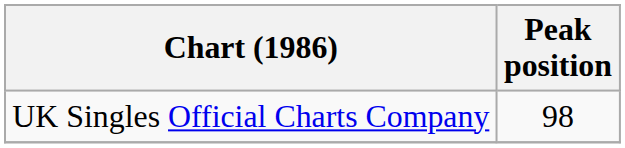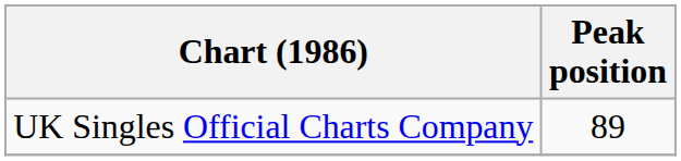UK Singles Official Charts Company | Peak position: 98 -> 89
